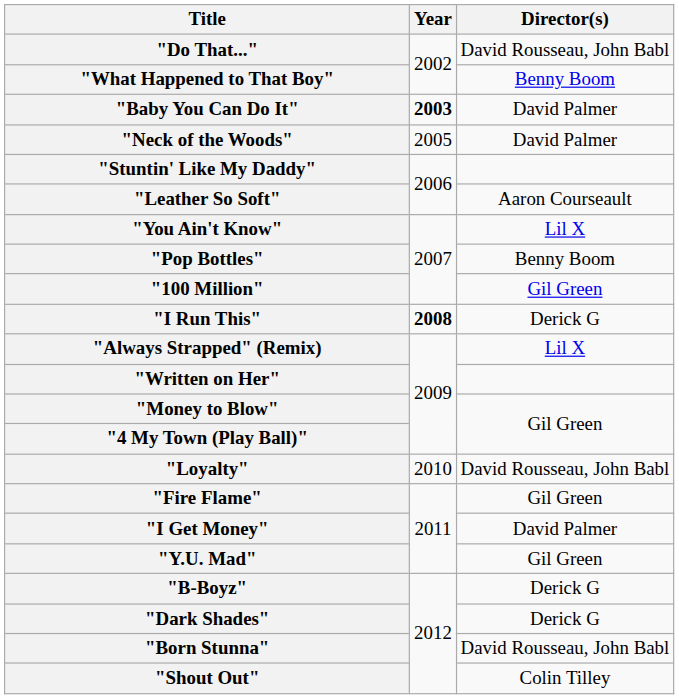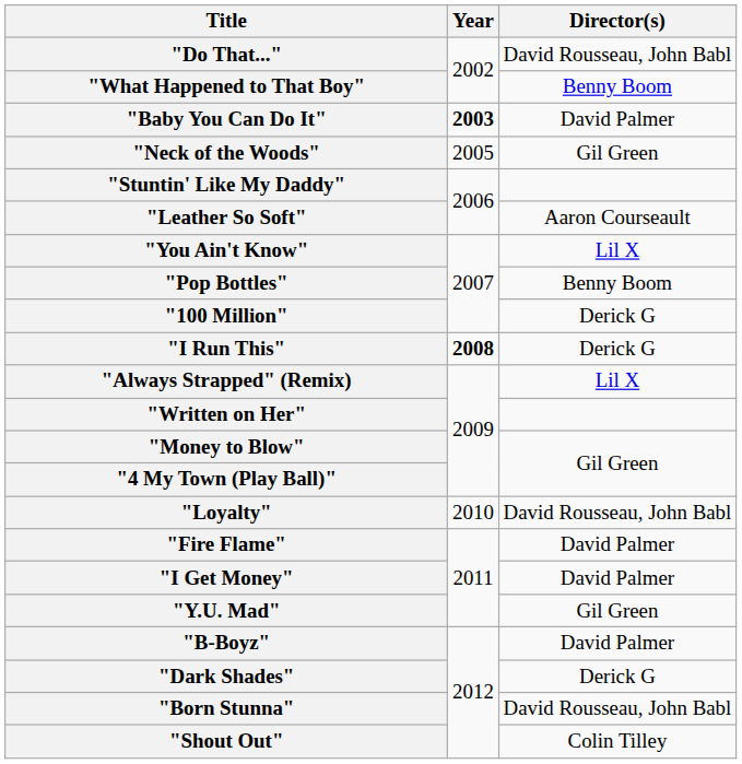"Neck of the Woods" | Director(s): David Palmer -> Gil Green
"100 Million" | Director(s): Gil Green -> Derick G
"Fire Flame" | Director(s): Gil Green -> David Palmer
"B-Boyz" | Director(s): Derick G -> David Palmer
